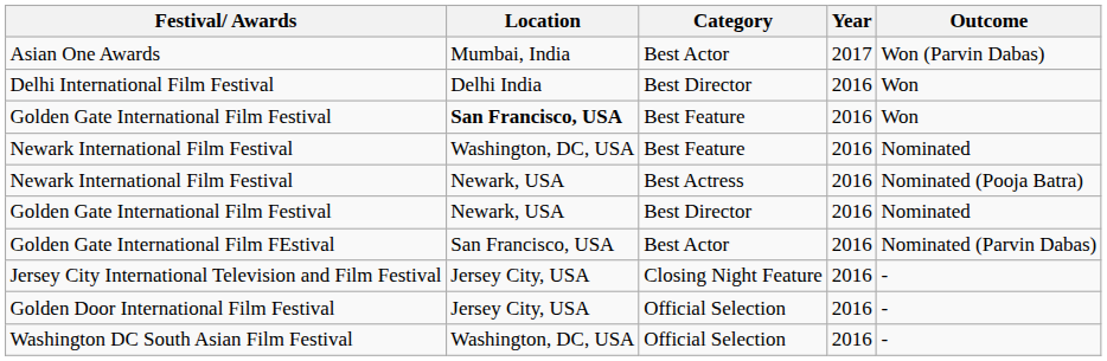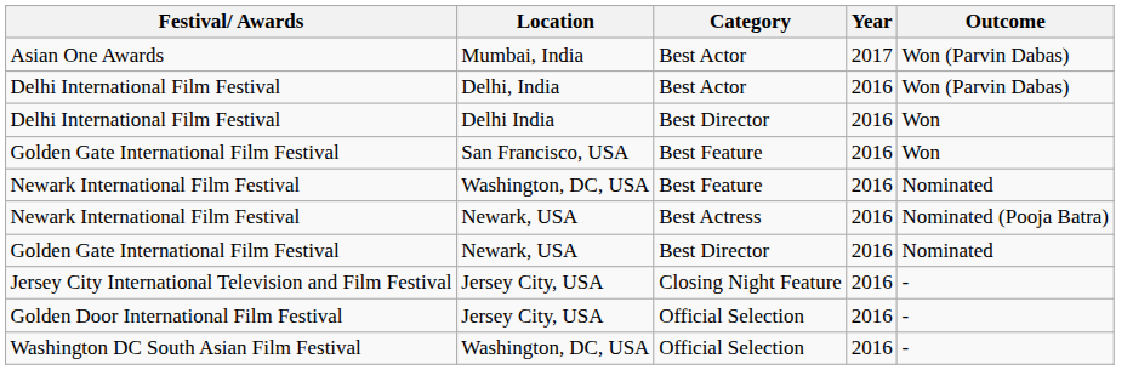+ row: Delhi International Film Festival | Delhi, India | Best Actor | 2016 | Won (Parvin Dabas)
Golden Gate International Film Festival / Best Feature | Location: bold -> normal
- row: Golden Gate International Film FEstival | San Francisco, USA | Best Actor | 2016 | Nominated (Parvin Dabas)
